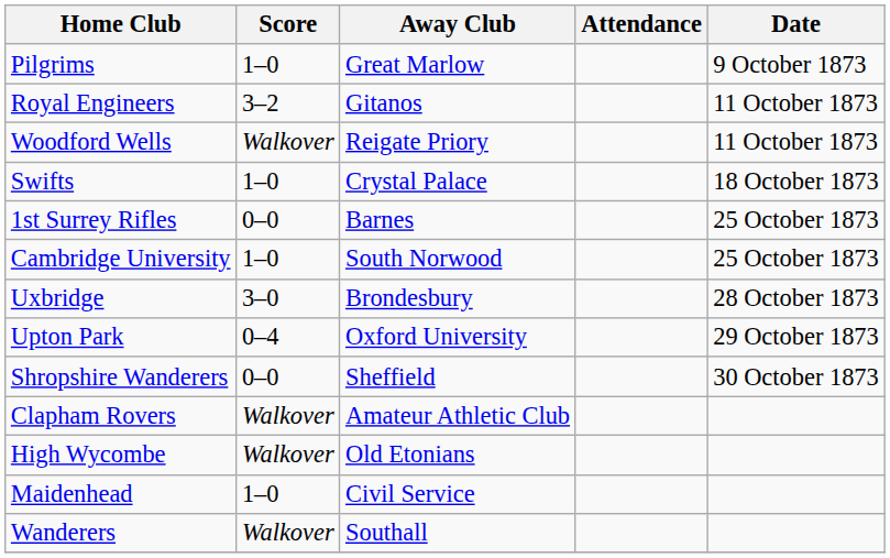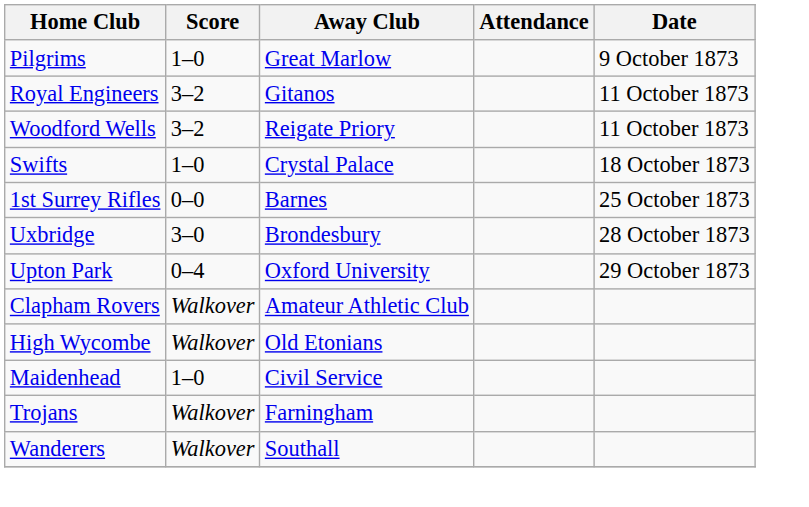Woodford Wells | Score: Walkover -> 3–2
- row: Cambridge University | 1–0 | South Norwood | 25 October 1873
- row: Shropshire Wanderers | 0–0 | Sheffield | 30 October 1873
+ row: Trojans | Walkover | Farningham
